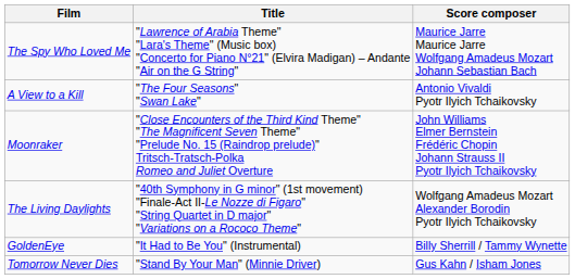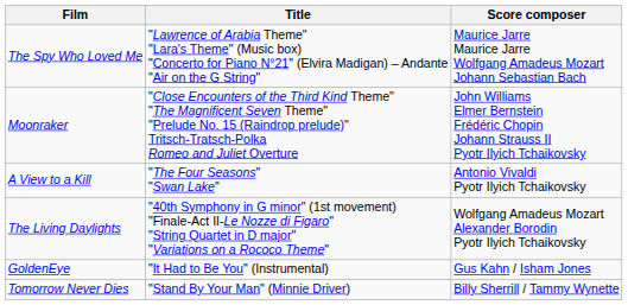rows swapped: Moonraker <-> A View to a Kill
GoldenEye | Score composer: Billy Sherrill / Tammy Wynette -> Gus Kahn / Isham Jones
Tomorrow Never Dies | Score composer: Gus Kahn / Isham Jones -> Billy Sherrill / Tammy Wynette
